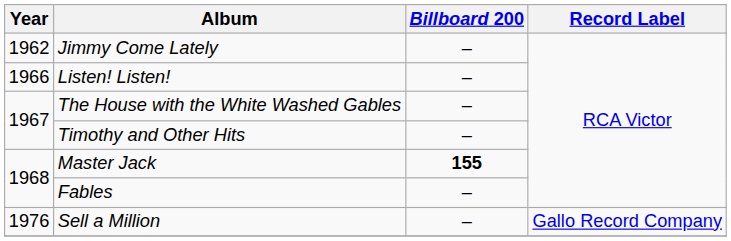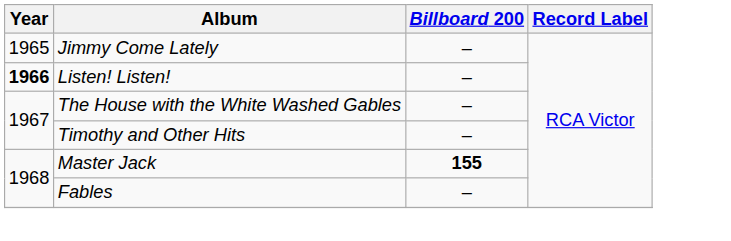Jimmy Come Lately | Year: 1962 -> 1965
Listen! Listen! | Year: normal -> bold
- row: 1976 | Sell a Million | – | Gallo Record Company
